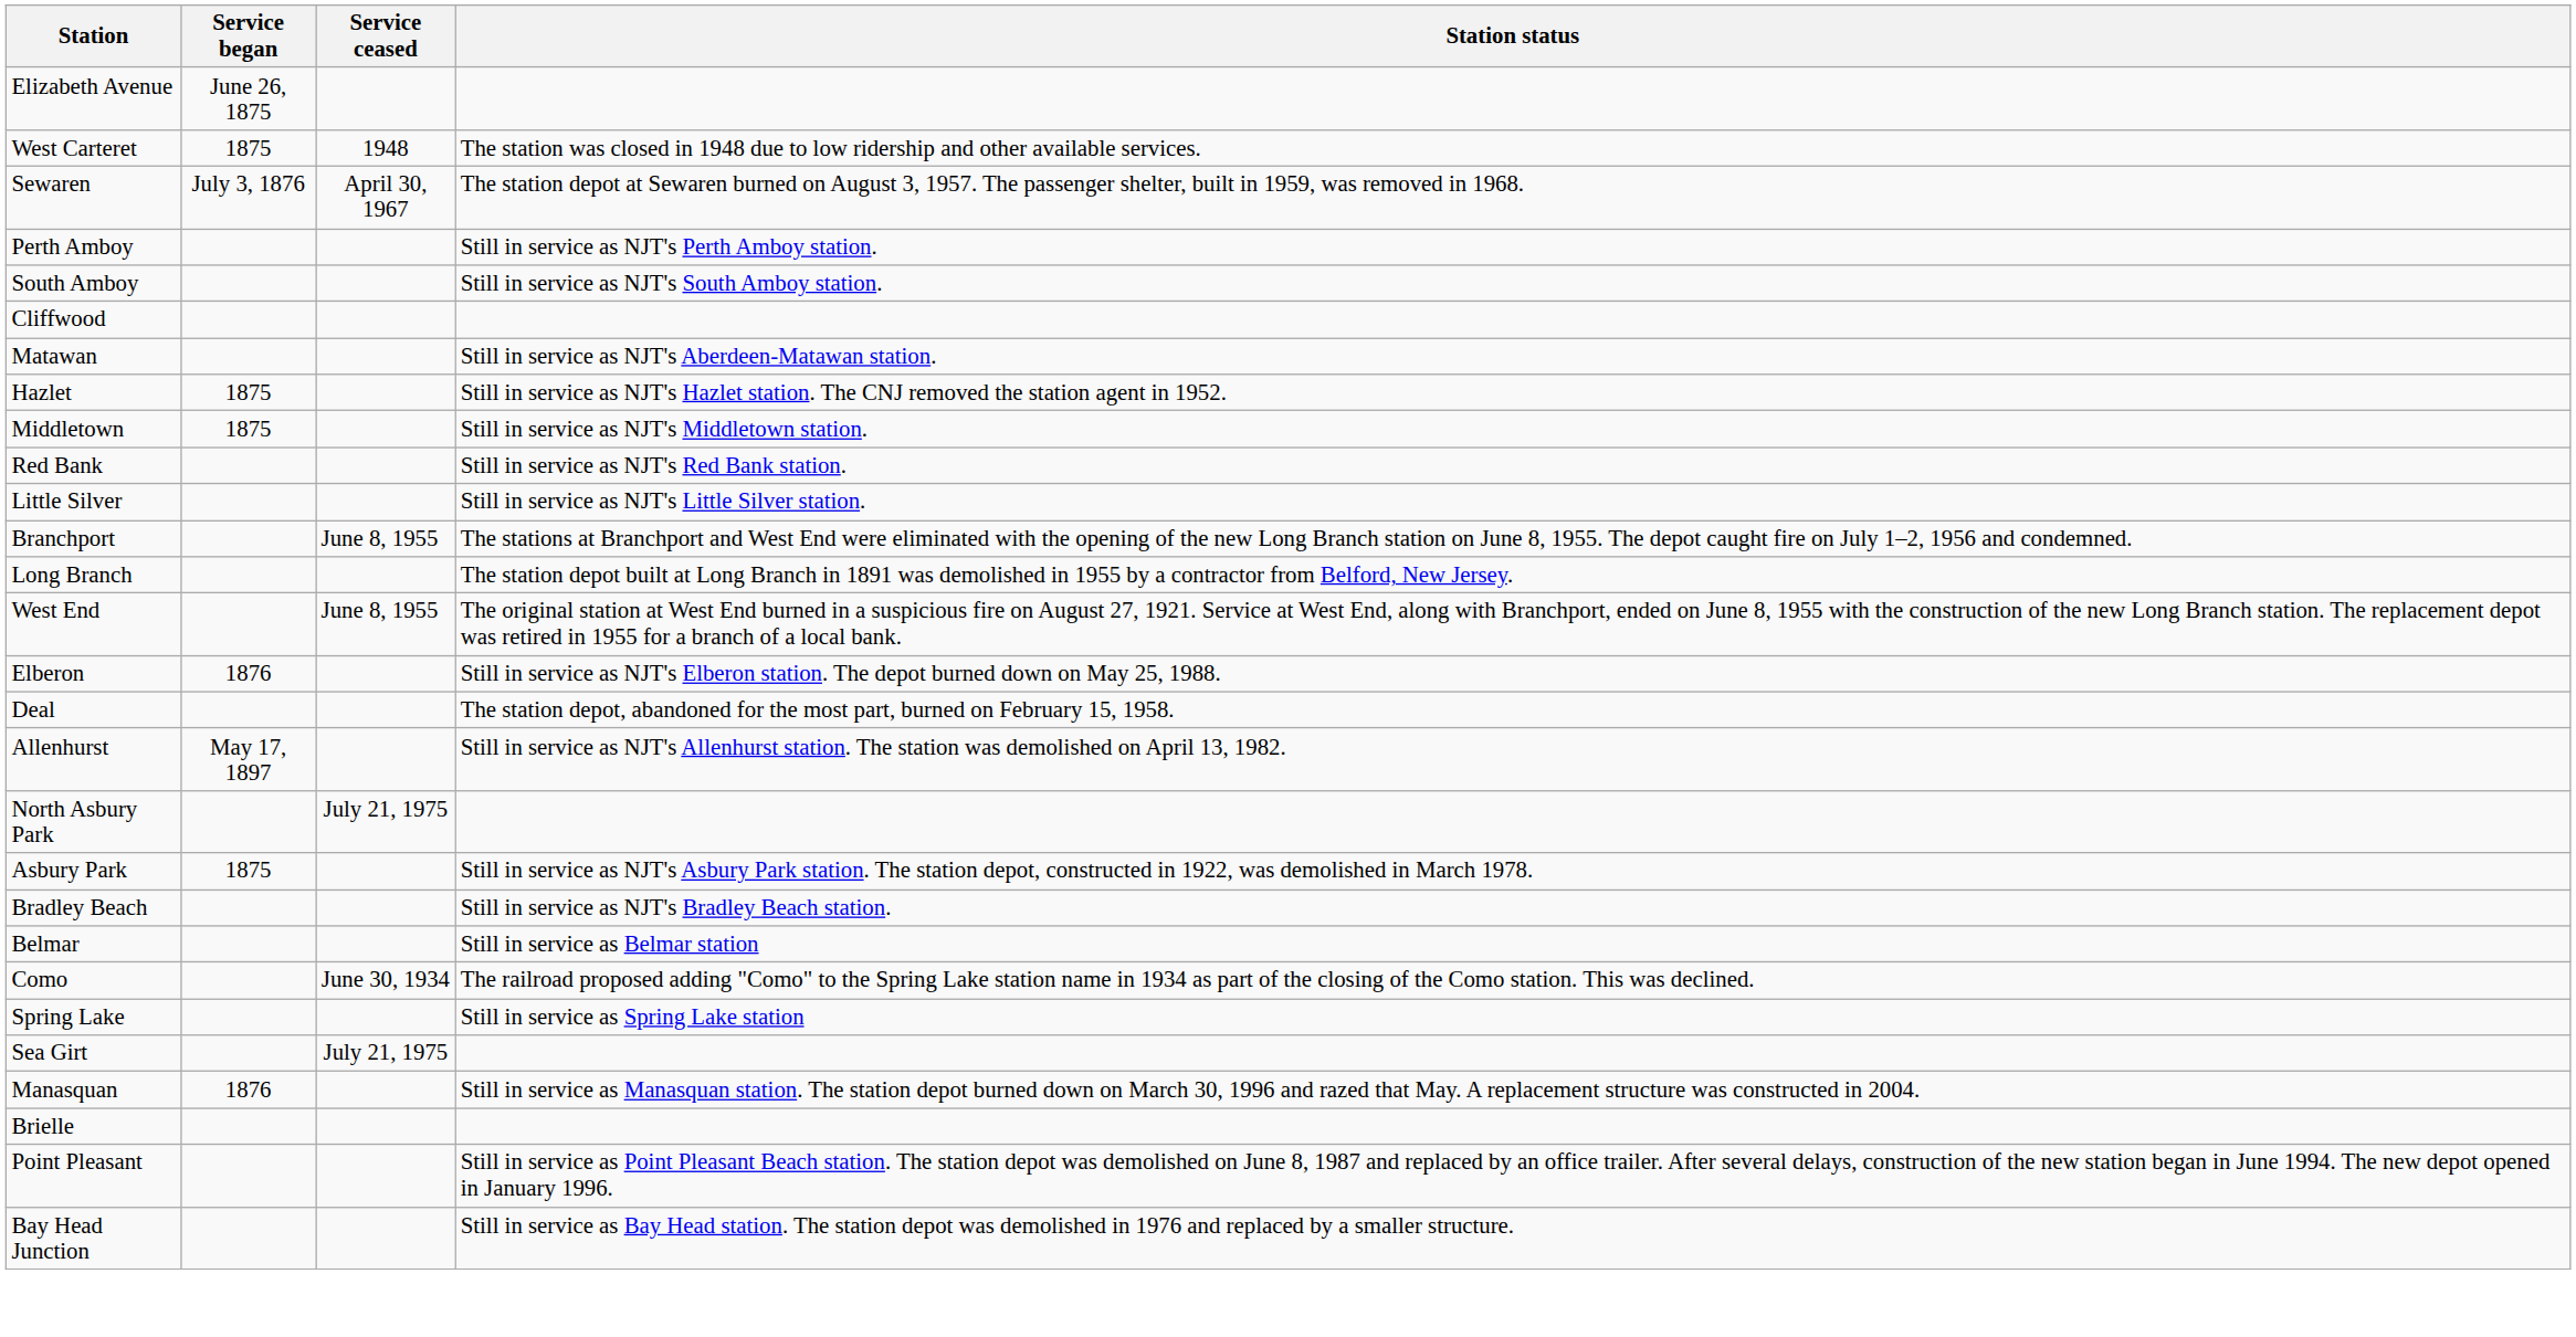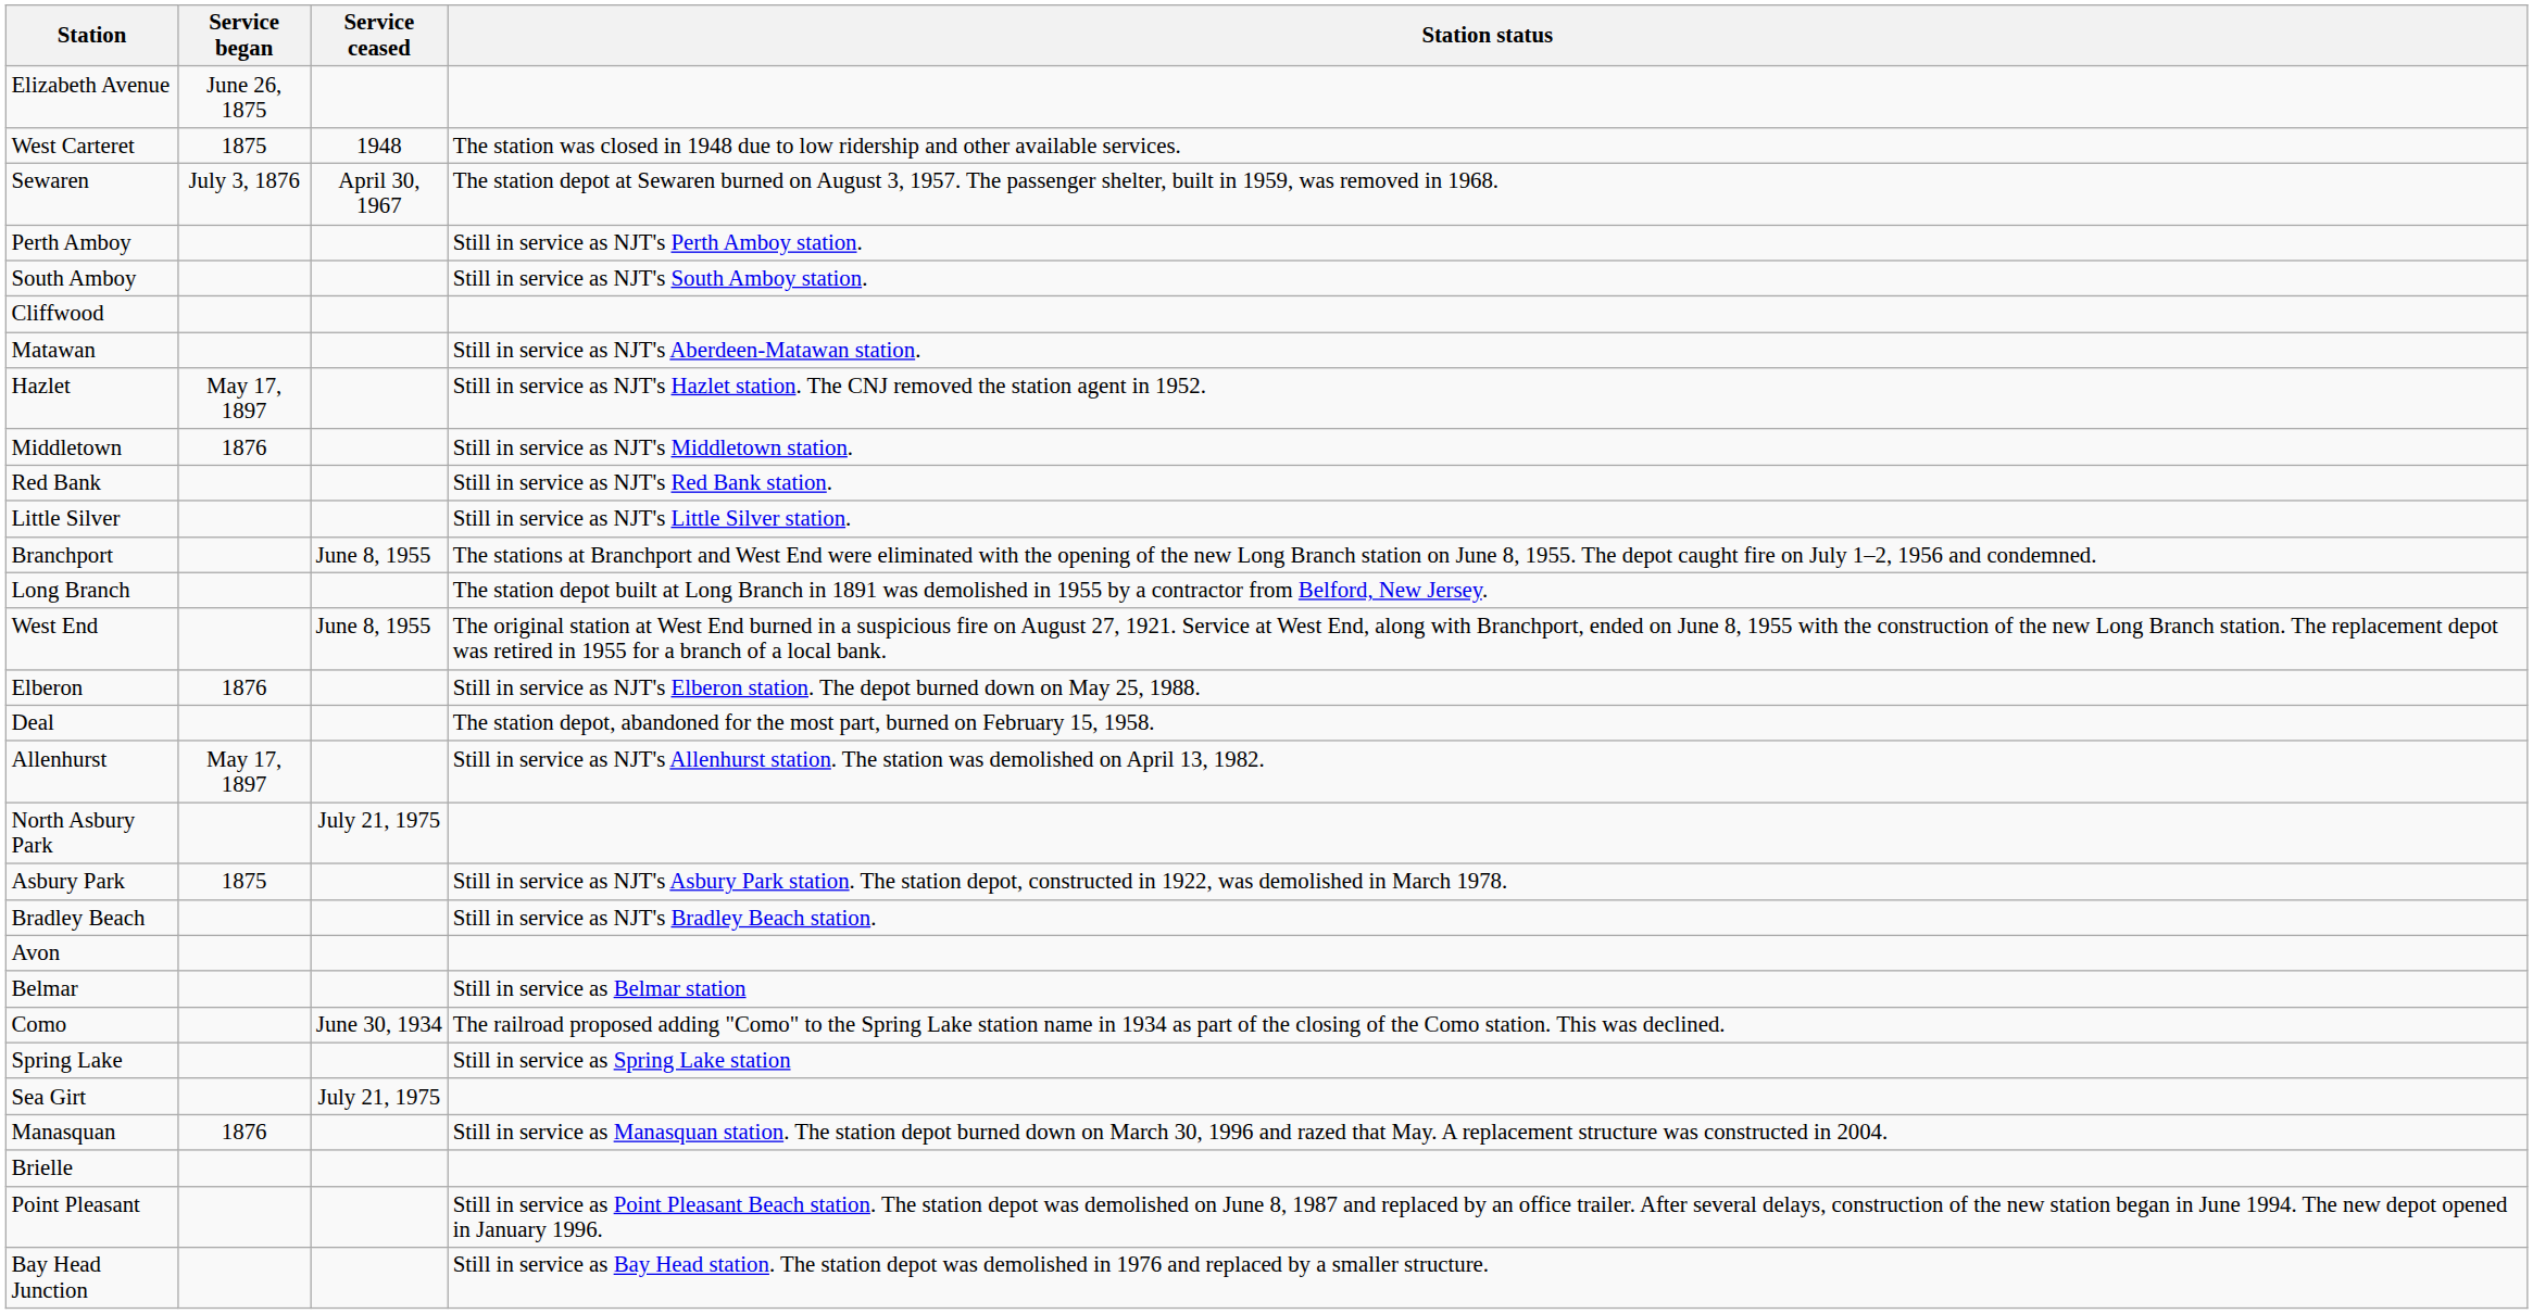Hazlet | Service began: 1875 -> May 17, 1897
Middletown | Service began: 1875 -> 1876
+ row: Avon
